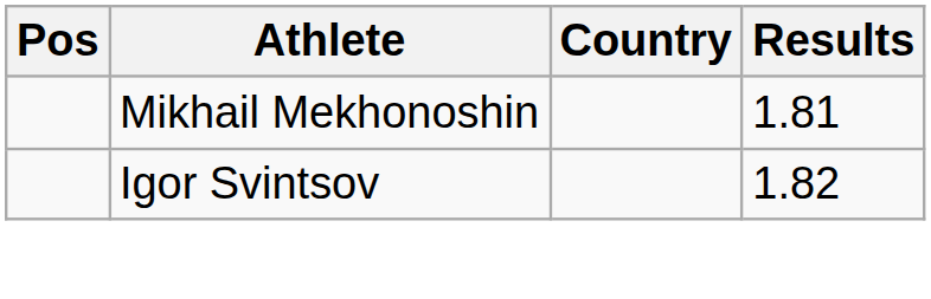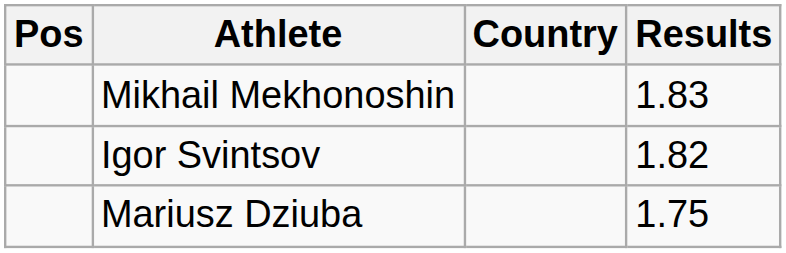Mikhail Mekhonoshin | Results: 1.81 -> 1.83
+ row: Mariusz Dziuba | 1.75
